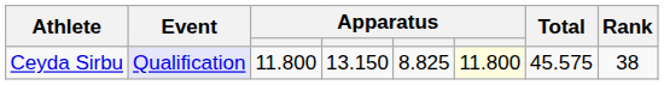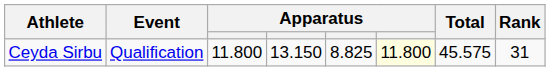Ceyda Sirbu | Event: lavender background -> no background
Ceyda Sirbu | Rank: 38 -> 31
